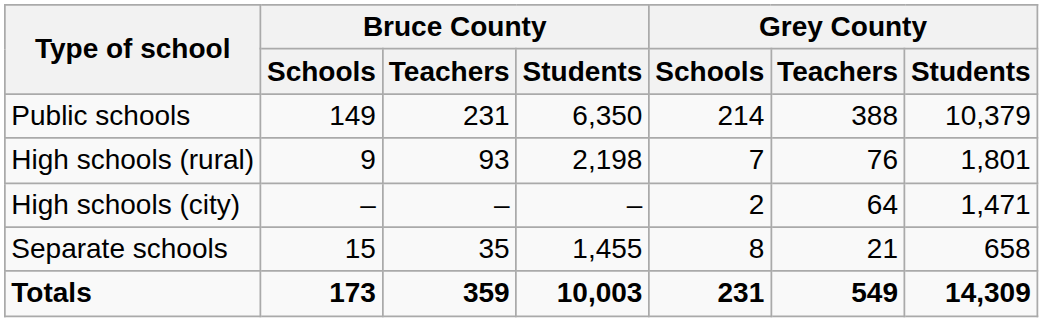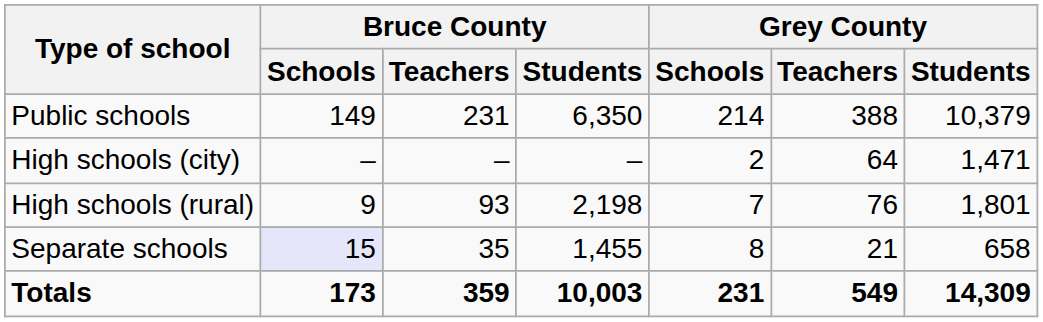rows swapped: High schools (rural) <-> High schools (city)
Separate schools | Bruce County / Schools: no background -> lavender background
